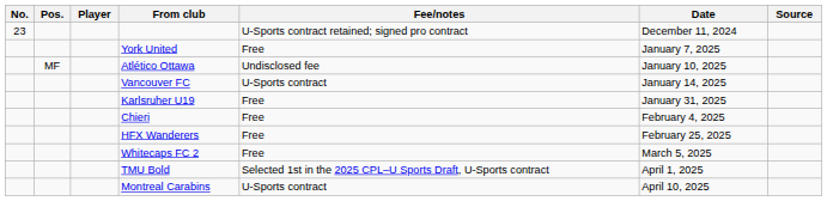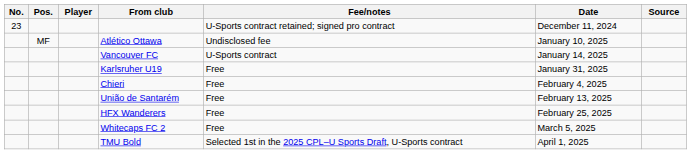- row: York United | Free | January 7, 2025
+ row: União de Santarém | Free | February 13, 2025
- row: Montreal Carabins | U-Sports contract | April 10, 2025
